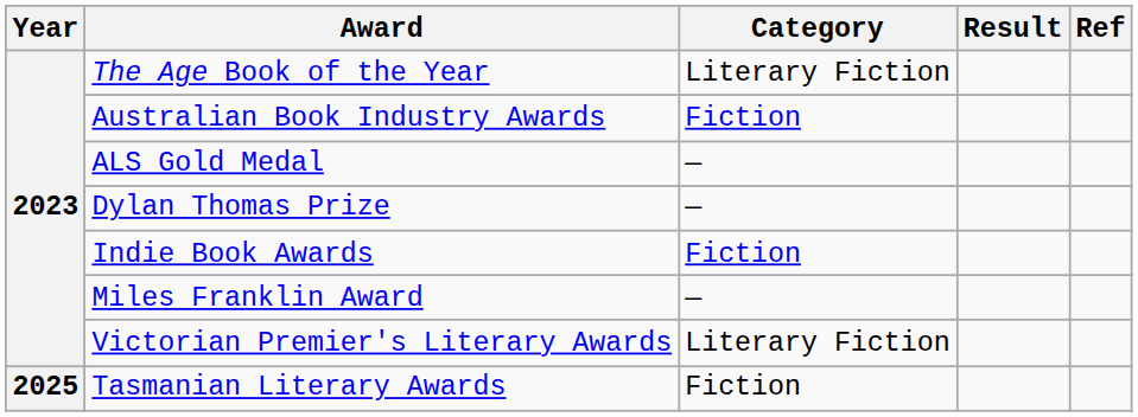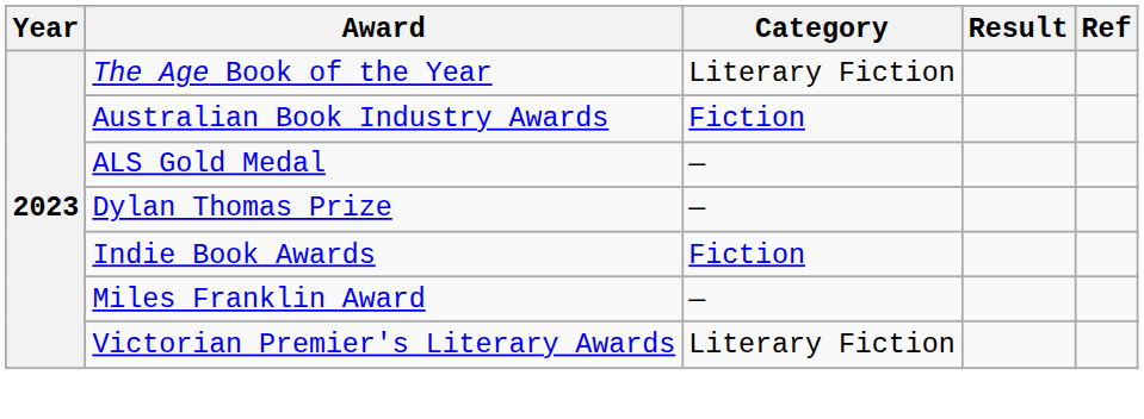- row: 2025 | Tasmanian Literary Awards | Fiction
